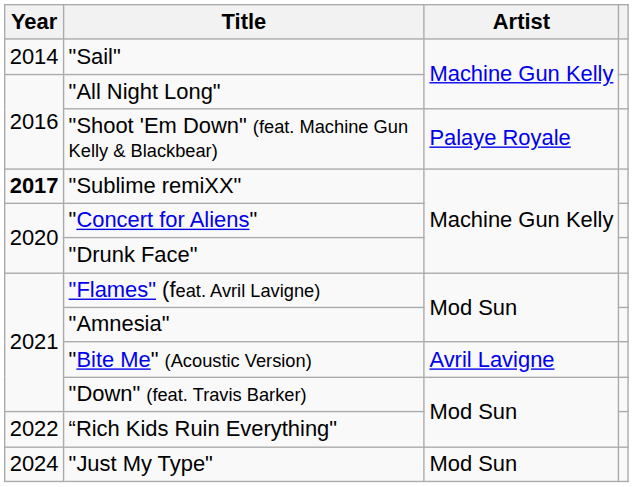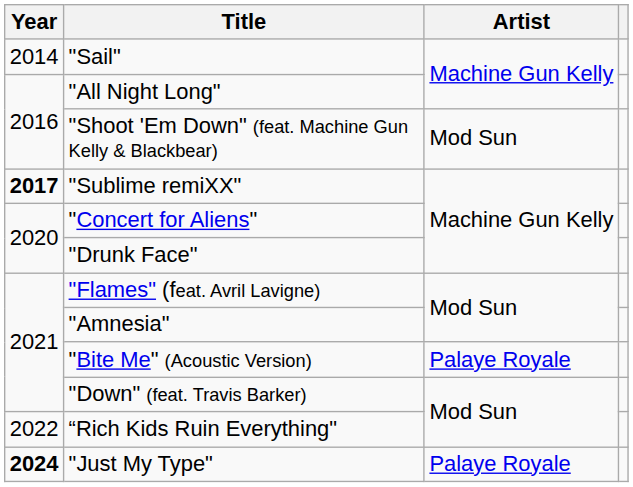"Shoot 'Em Down" (feat. Machine Gun Kelly & Blackbear) | Artist: Palaye Royale -> Mod Sun
"Bite Me" (Acoustic Version) | Artist: Avril Lavigne -> Palaye Royale
"Just My Type" | Year: normal -> bold
"Just My Type" | Artist: Mod Sun -> Palaye Royale
